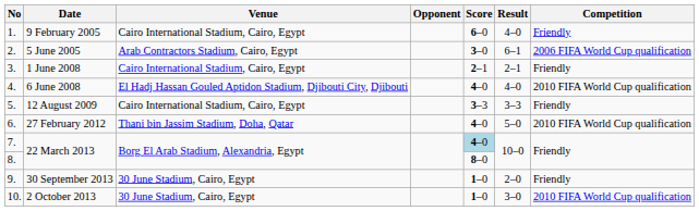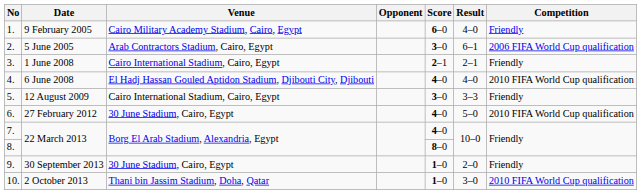9 February 2005 | Venue: Cairo International Stadium, Cairo, Egypt -> Cairo Military Academy Stadium, Cairo, Egypt
12 August 2009 | Score: 3–3 -> 3–0
27 February 2012 | Venue: Thani bin Jassim Stadium, Doha, Qatar -> 30 June Stadium, Cairo, Egypt
7. / 22 March 2013 | Score: lightblue background -> no background
2 October 2013 | Venue: 30 June Stadium, Cairo, Egypt -> Thani bin Jassim Stadium, Doha, Qatar
